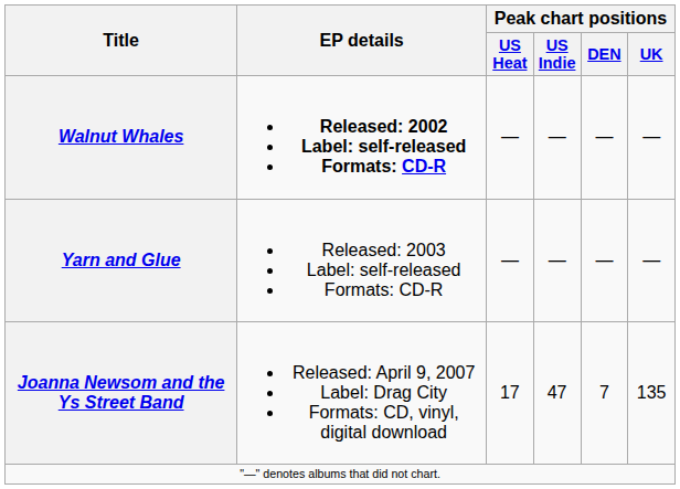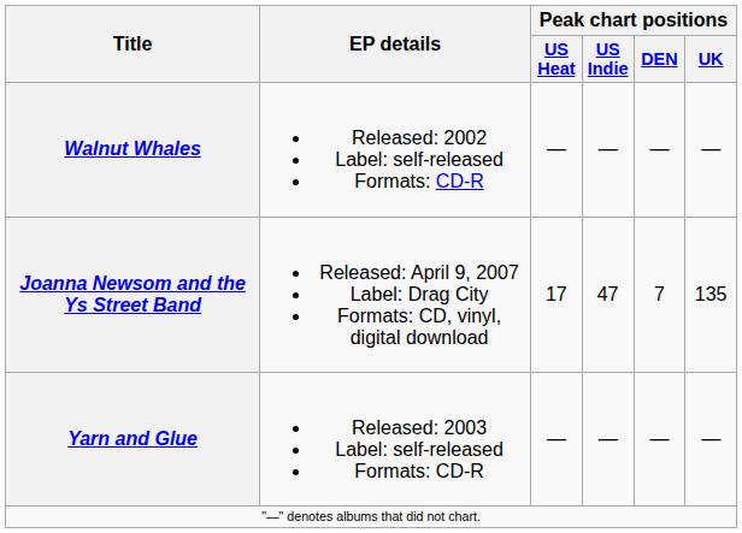Walnut Whales | EP details: bold -> normal
rows swapped: Yarn and Glue <-> Joanna Newsom and the Ys Street Band
